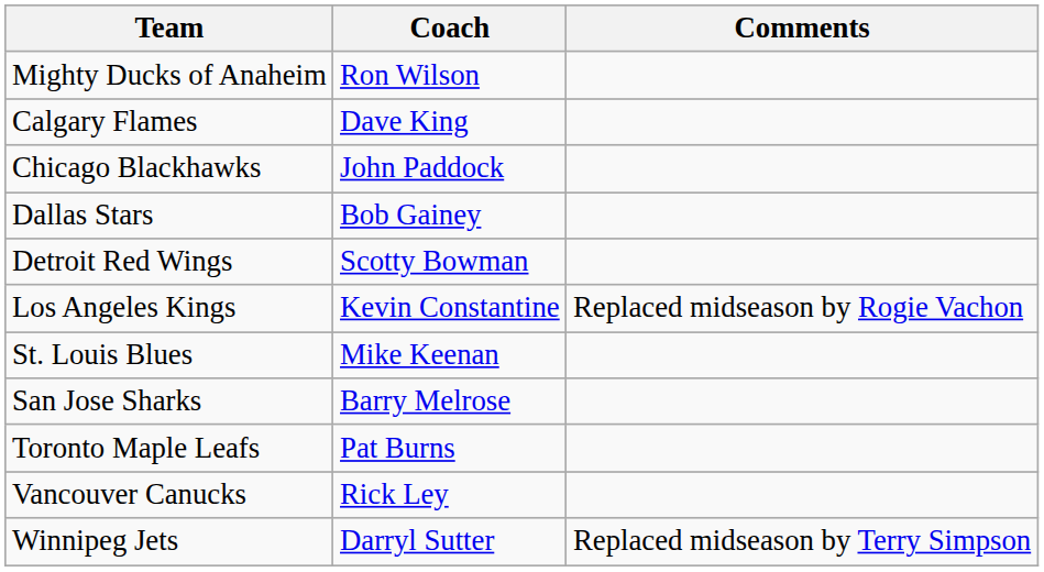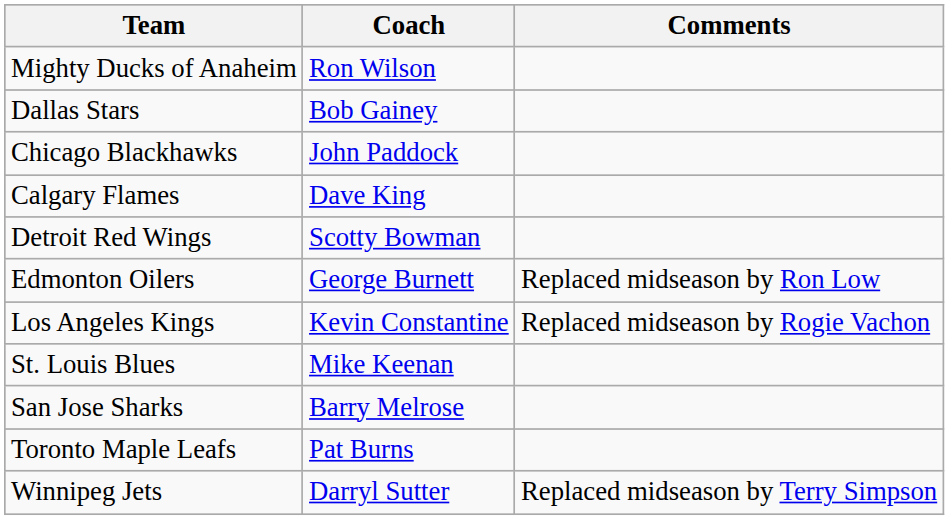rows swapped: Calgary Flames <-> Dallas Stars
+ row: Edmonton Oilers | George Burnett | Replaced midseason by Ron Low
- row: Vancouver Canucks | Rick Ley
